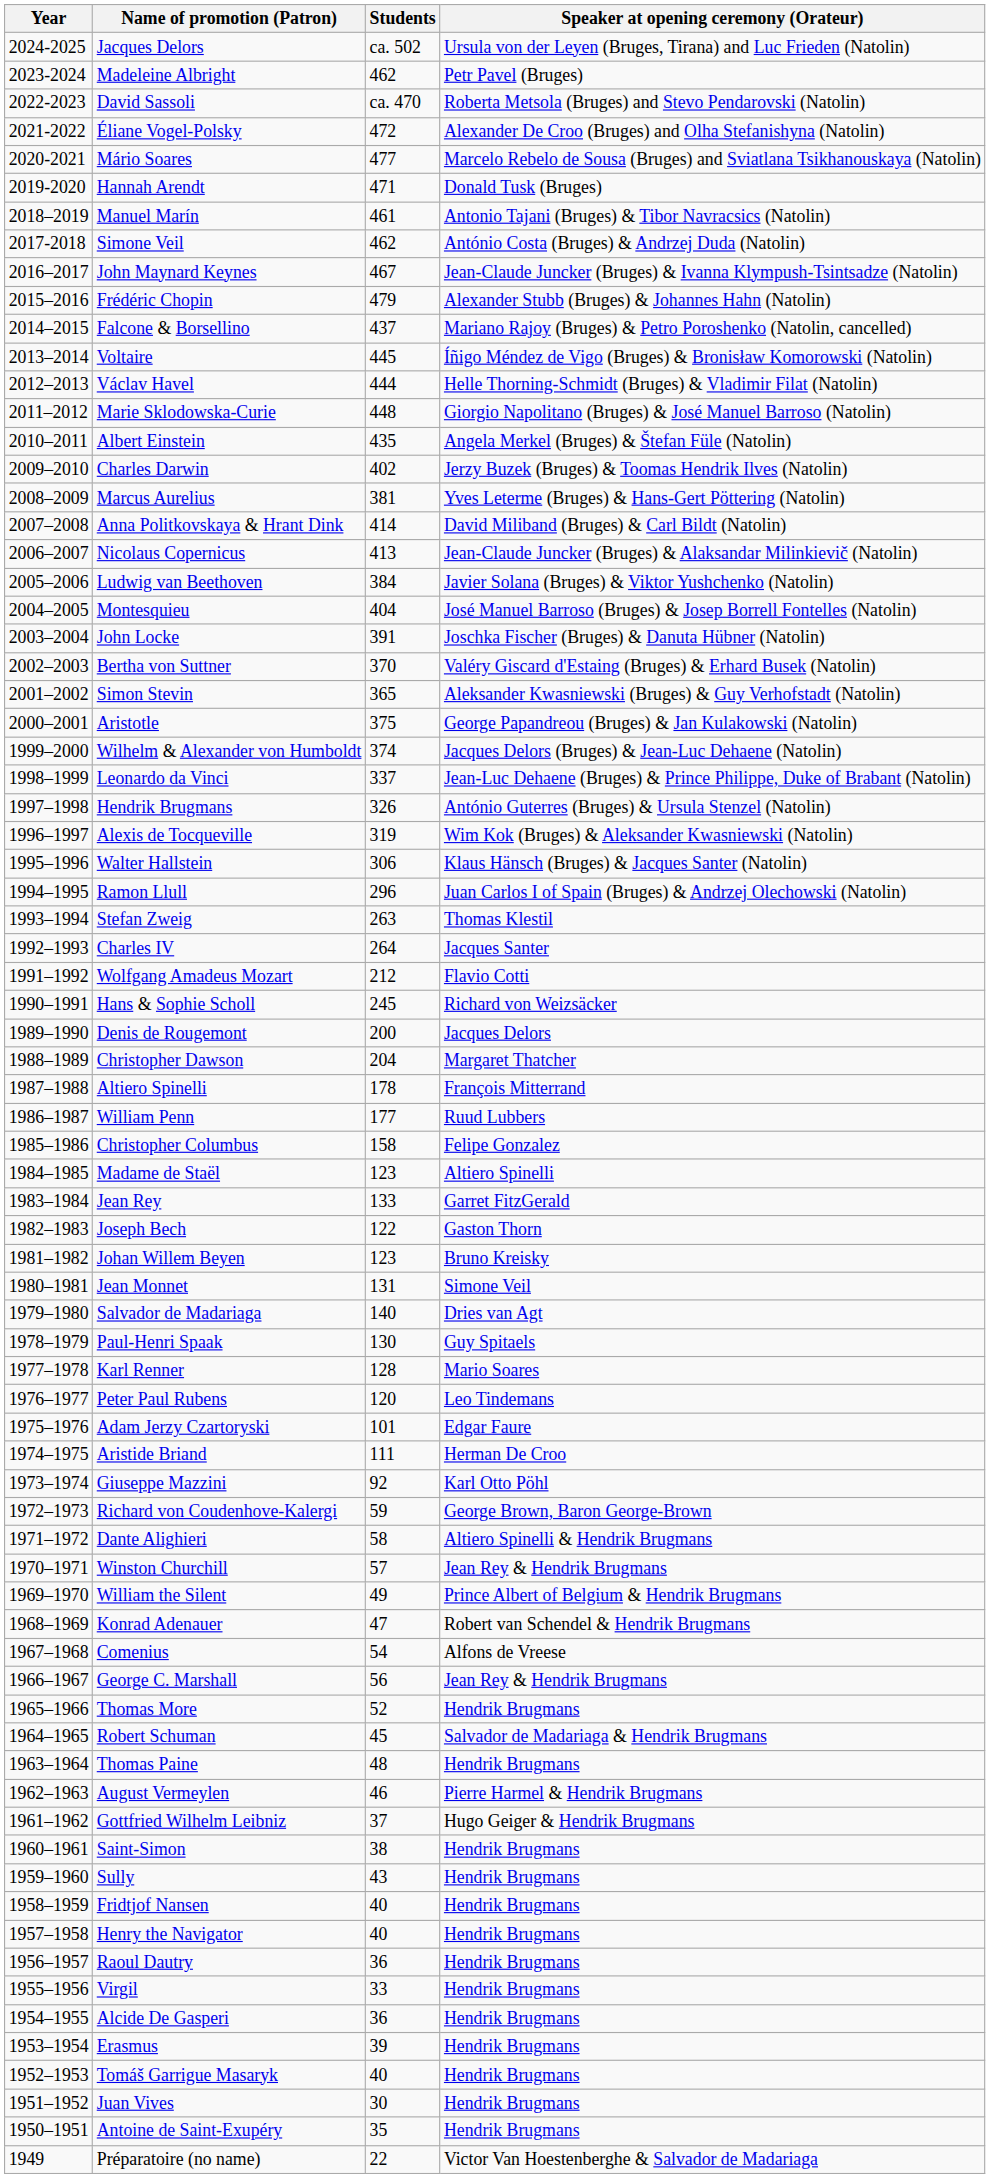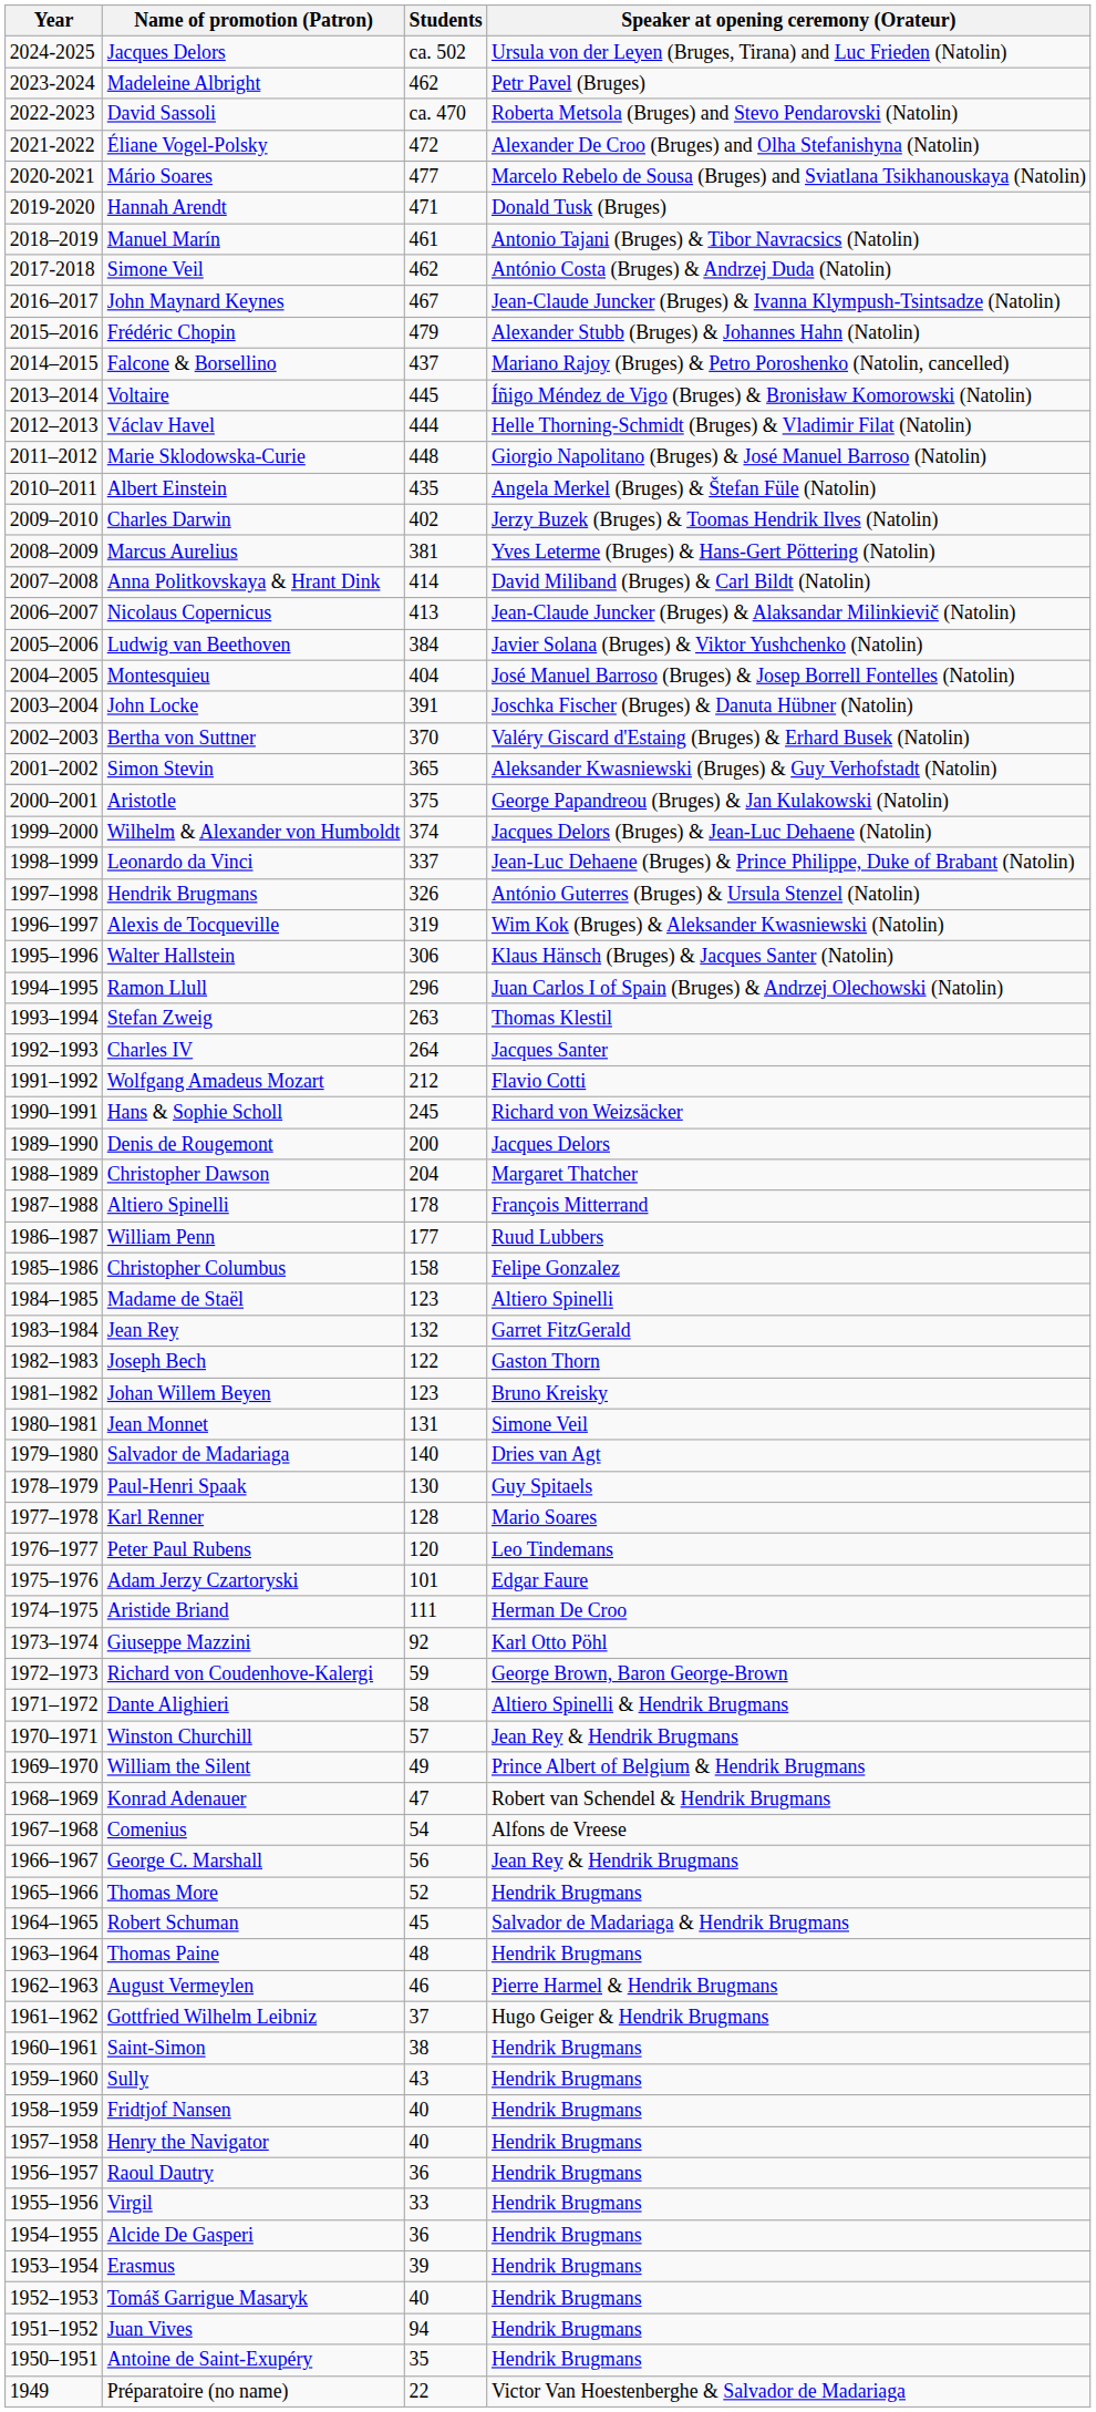Jean Rey | Students: 133 -> 132
Juan Vives | Students: 30 -> 94
